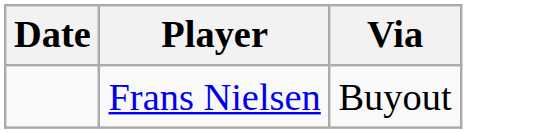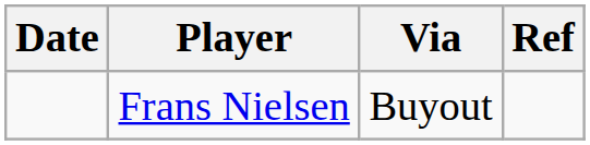+ column: Ref
